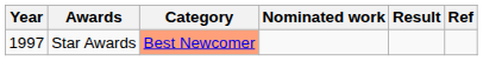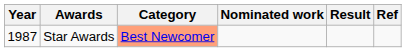Star Awards | Year: 1997 -> 1987
